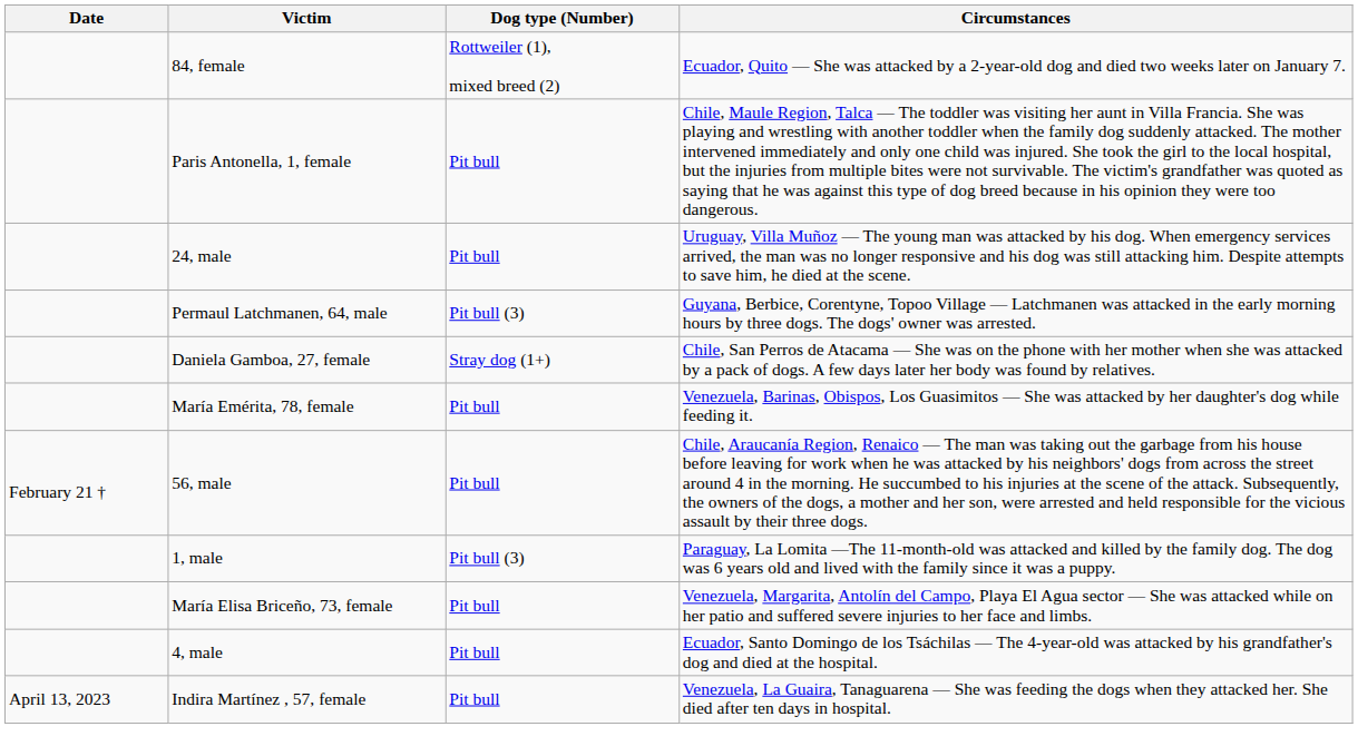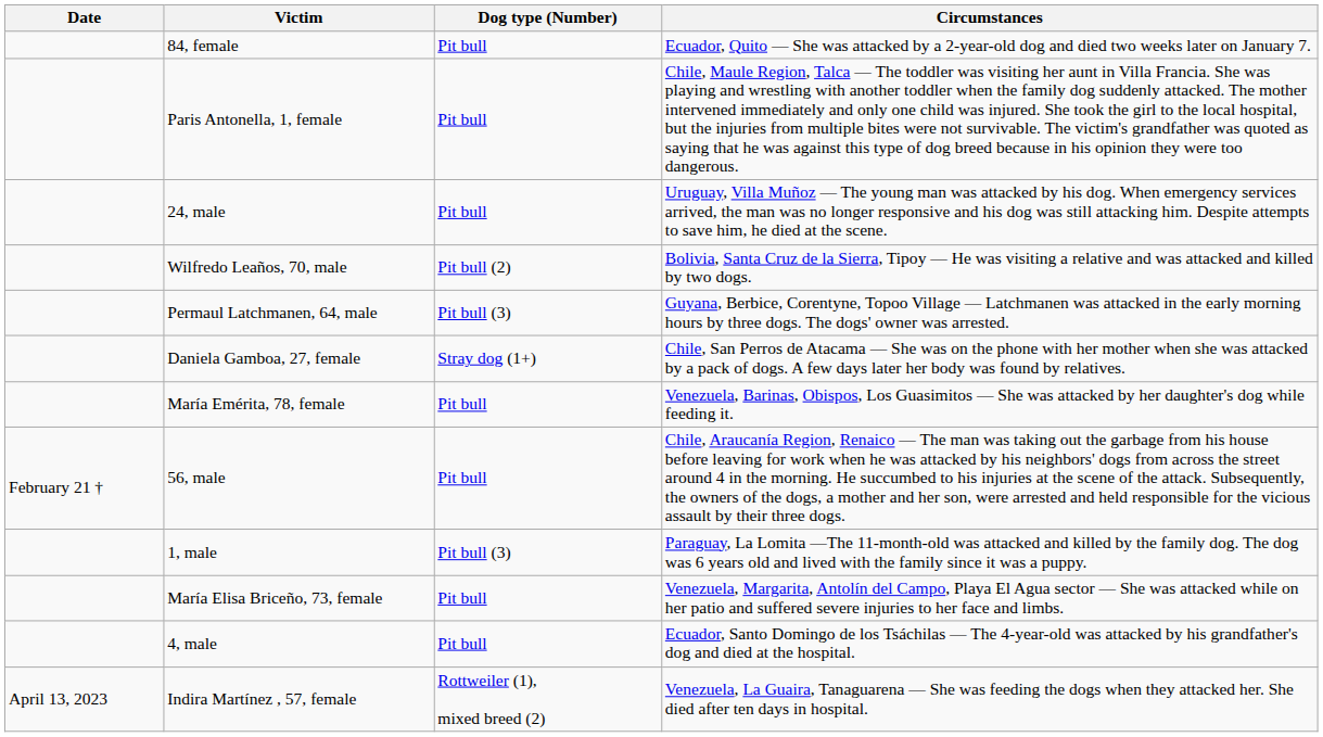84, female | Dog type (Number): Rottweiler (1), mixed breed (2) -> Pit bull
+ row: Wilfredo Leaños, 70, male | Pit bull (2) | Bolivia, Santa Cruz de la Sierra, Tipoy — He was visiting a relative and was attacked and killed by two dogs.
Indira Martínez , 57, female | Dog type (Number): Pit bull -> Rottweiler (1), mixed breed (2)
